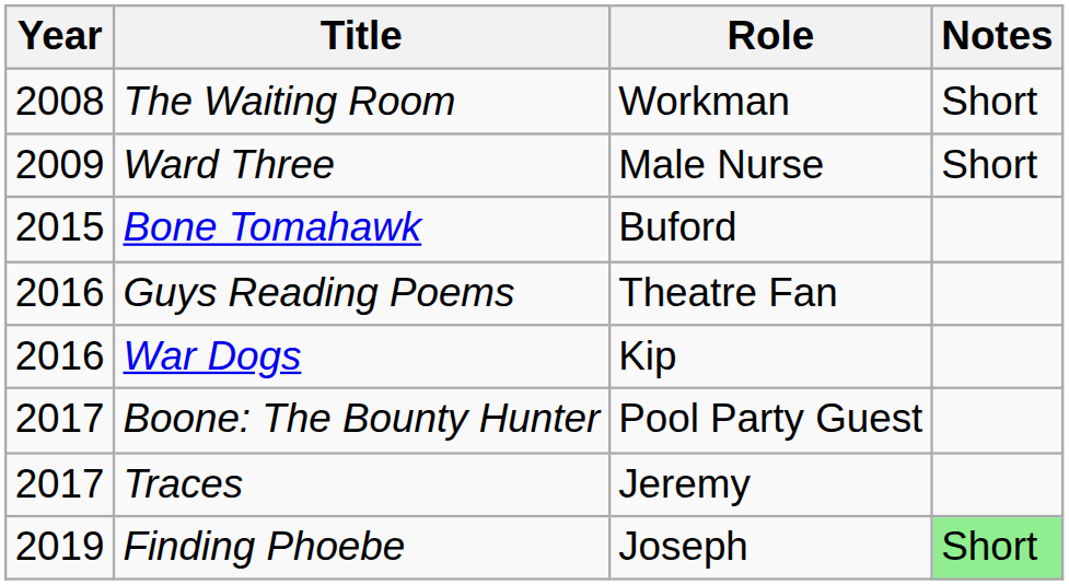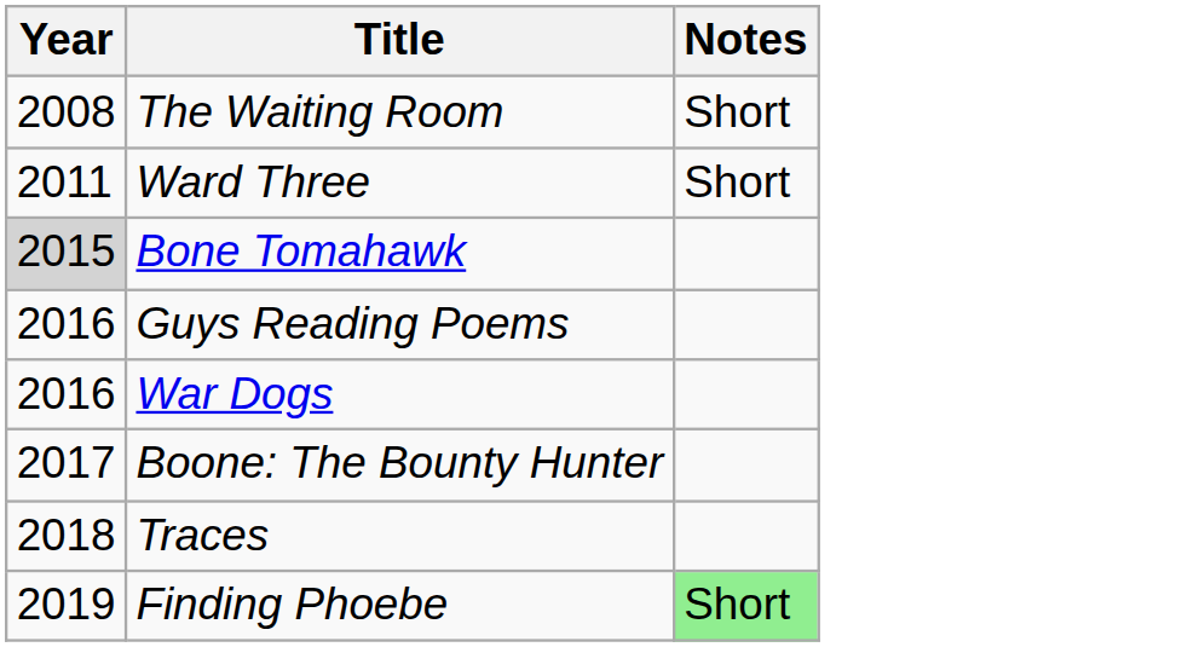- column: Role | Workman | Male Nurse | Buford | Theatre Fan | Kip | Pool Party Guest | Jeremy | Joseph
Ward Three | Year: 2009 -> 2011
Bone Tomahawk | Year: no background -> lightgrey background
Traces | Year: 2017 -> 2018
